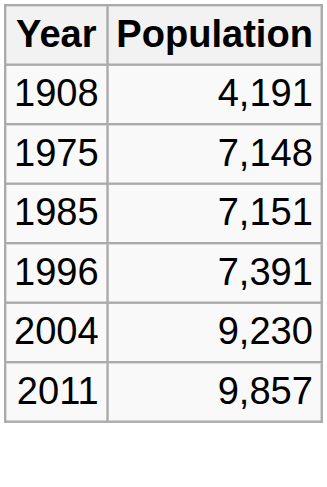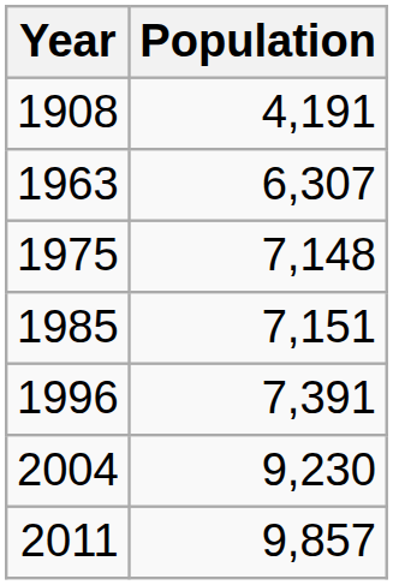+ row: 1963 | 6,307
